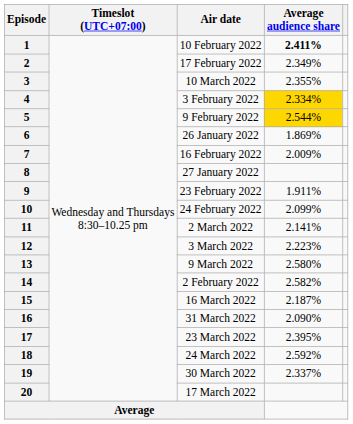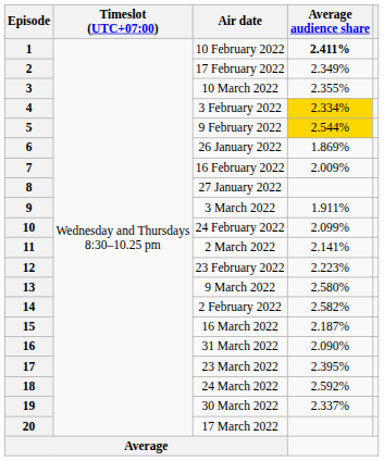9 | Air date: 23 February 2022 -> 3 March 2022
12 | Air date: 3 March 2022 -> 23 February 2022
